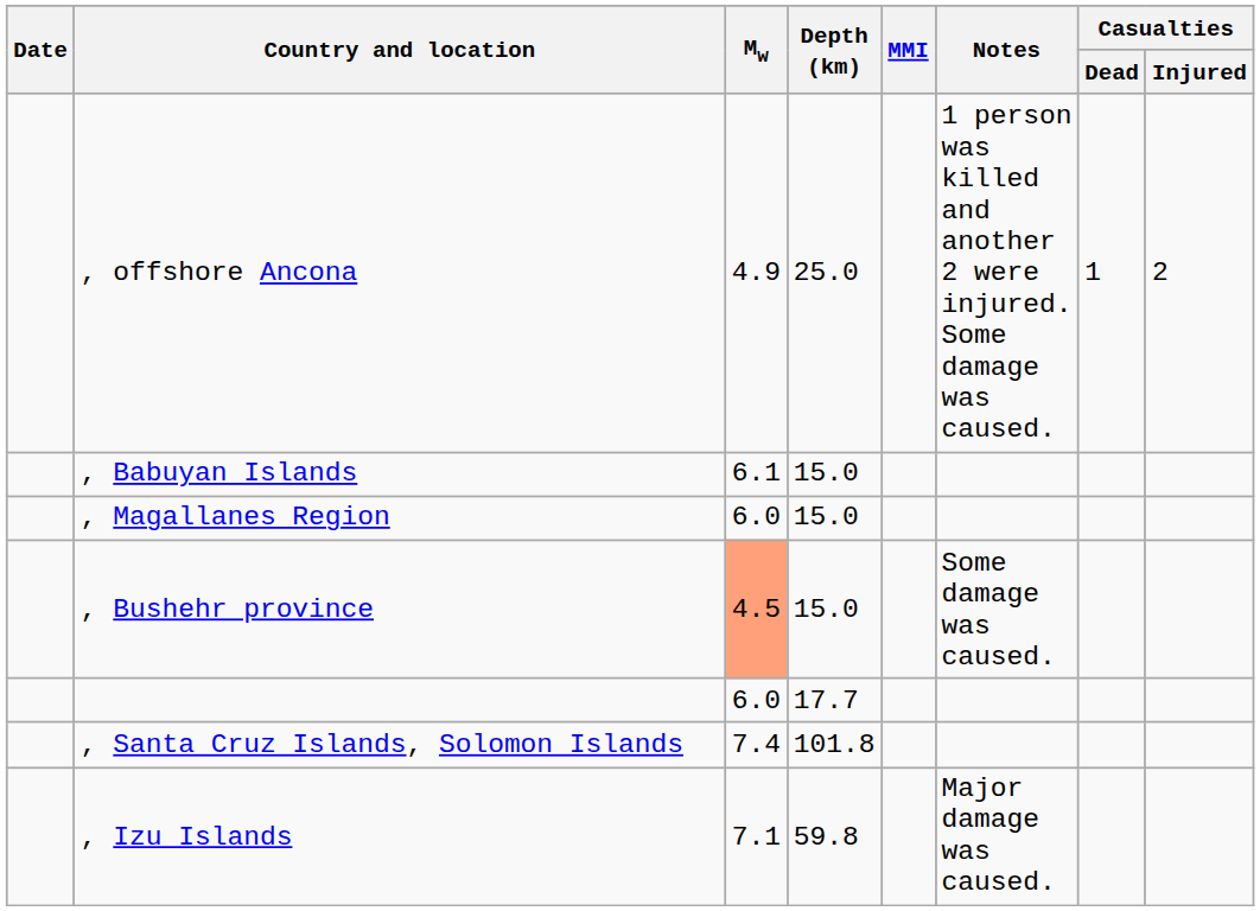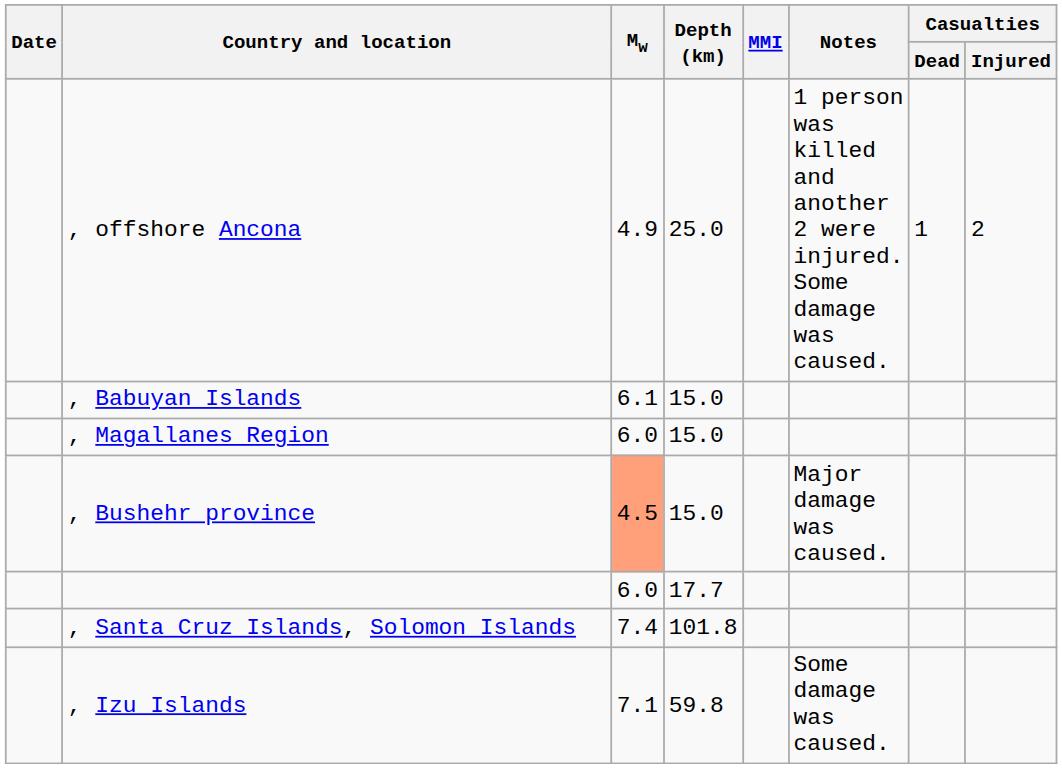, Bushehr province | Notes: Some damage was caused. -> Major damage was caused.
, Izu Islands | Notes: Major damage was caused. -> Some damage was caused.
